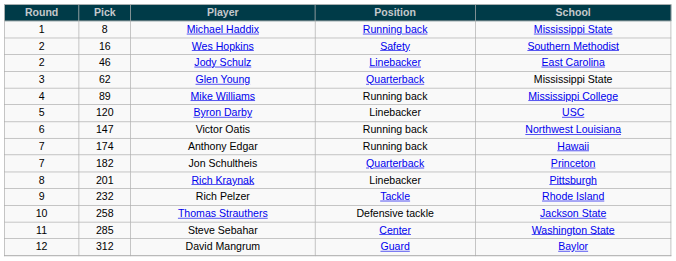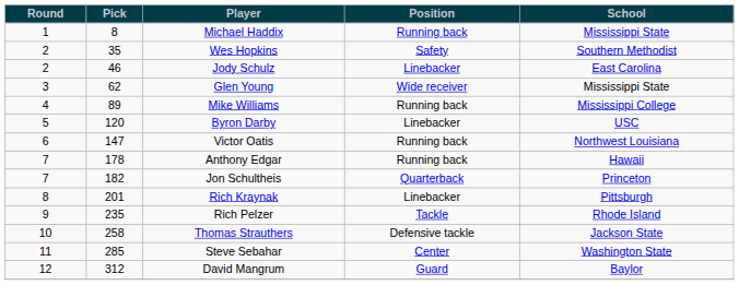Wes Hopkins | Pick: 16 -> 35
Glen Young | Position: Quarterback -> Wide receiver
Anthony Edgar | Pick: 174 -> 178
Rich Pelzer | Pick: 232 -> 235
